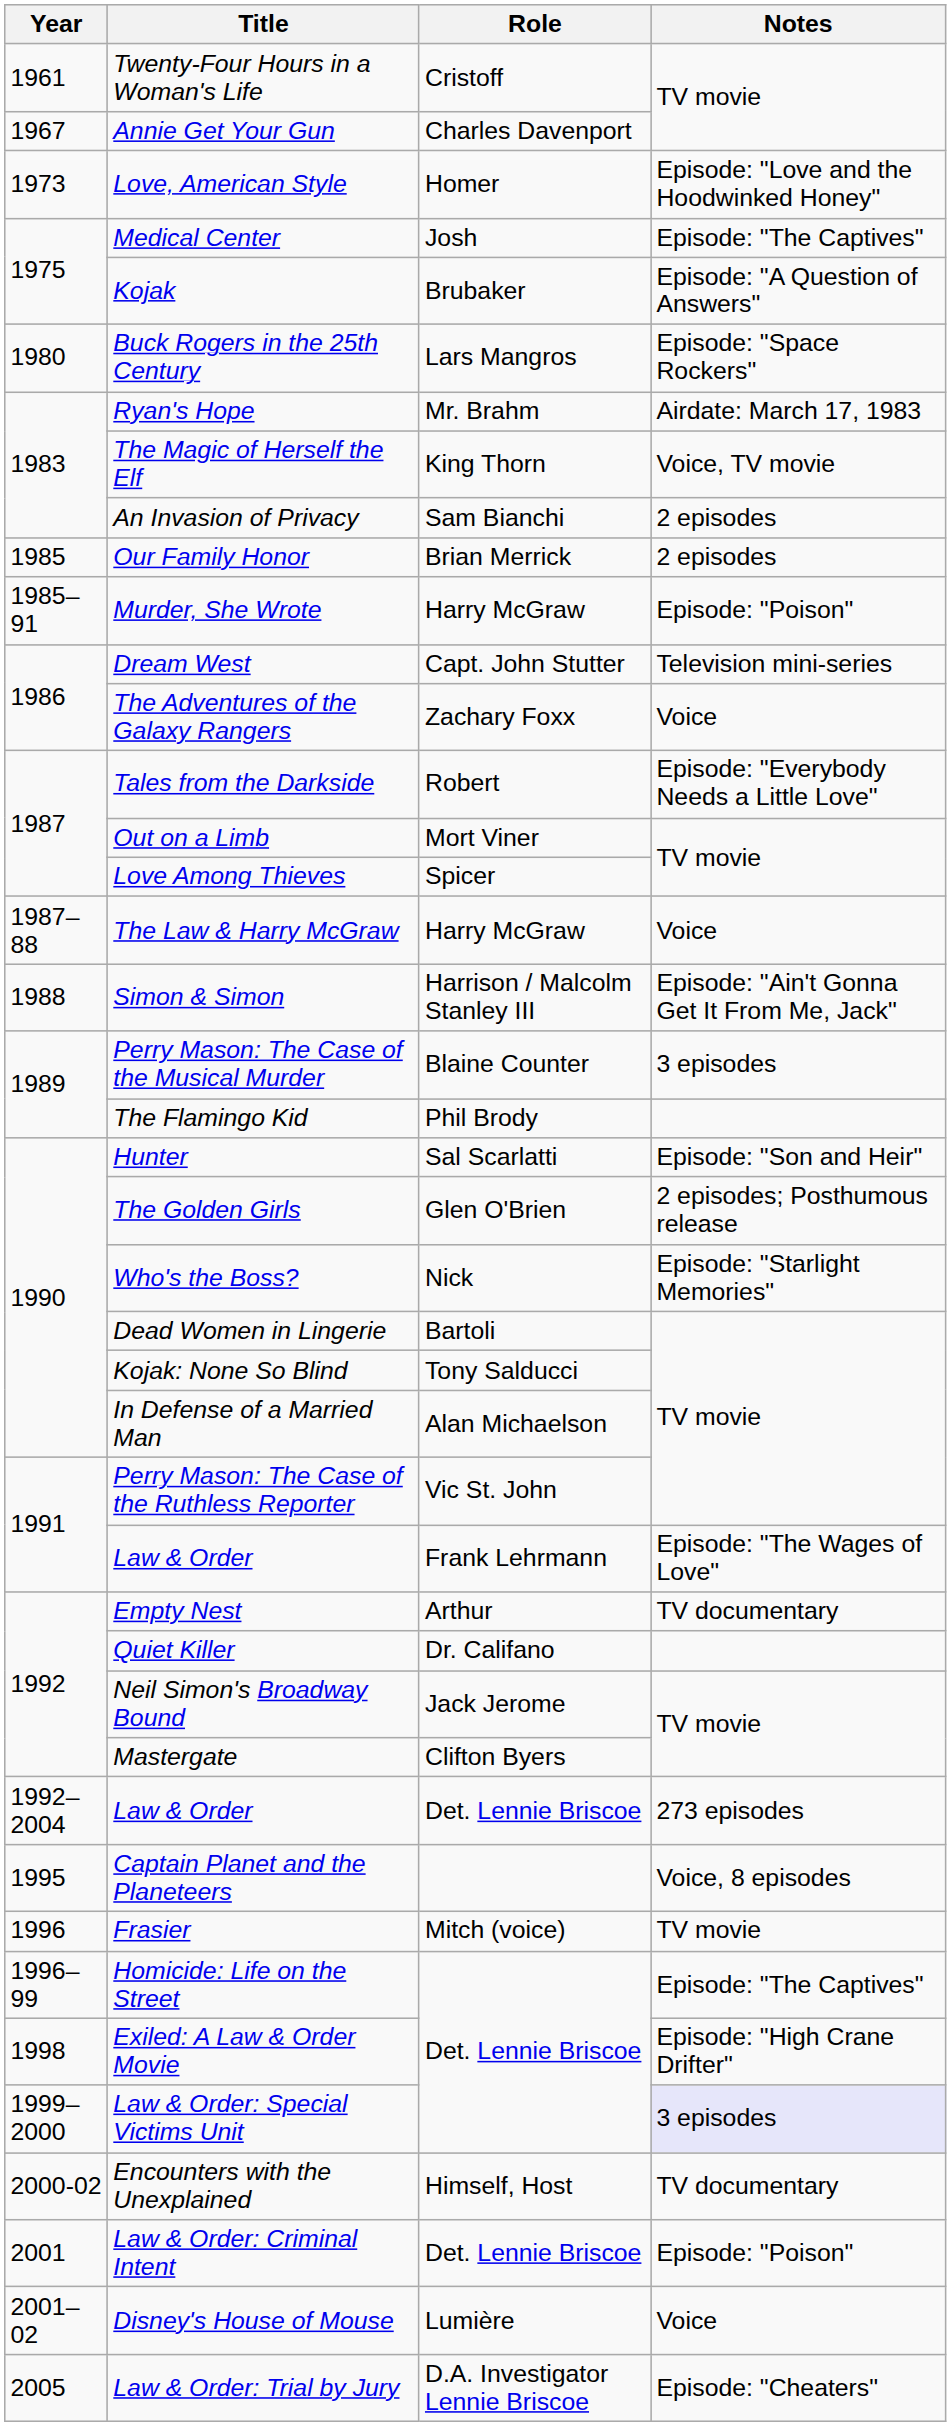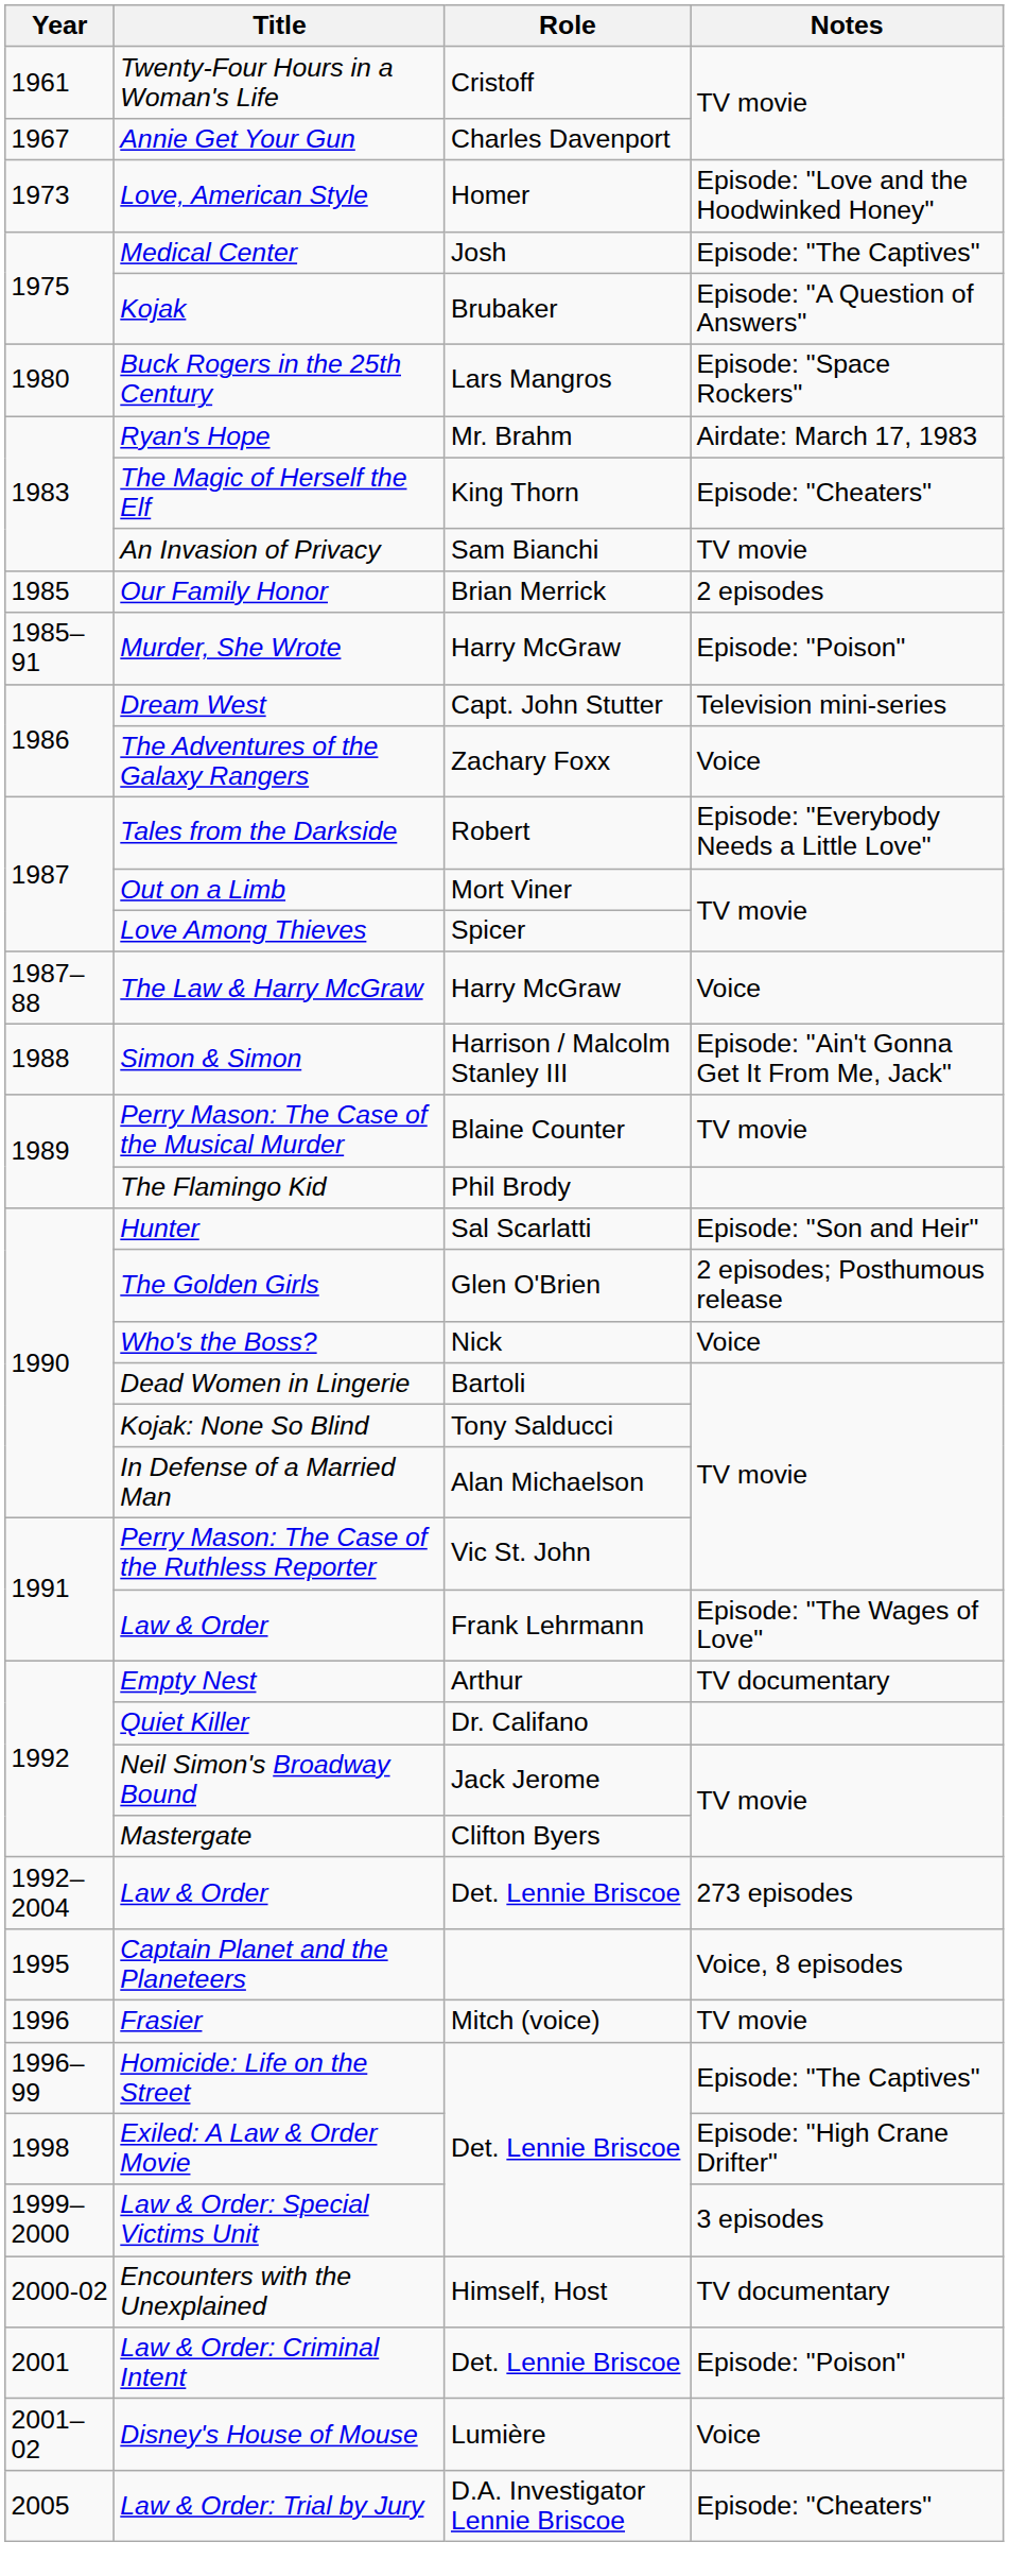The Magic of Herself the Elf | Notes: Voice, TV movie -> Episode: "Cheaters"
An Invasion of Privacy | Notes: 2 episodes -> TV movie
Perry Mason: The Case of the Musical Murder | Notes: 3 episodes -> TV movie
Who's the Boss? | Notes: Episode: "Starlight Memories" -> Voice
Law & Order: Special Victims Unit | Notes: lavender background -> no background
